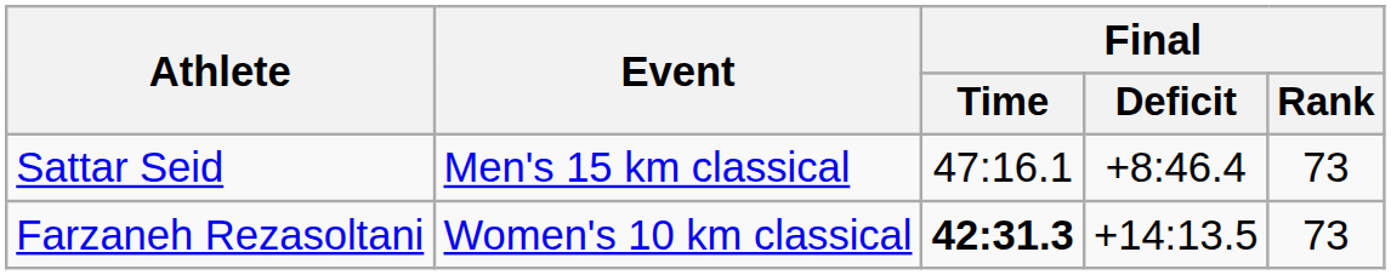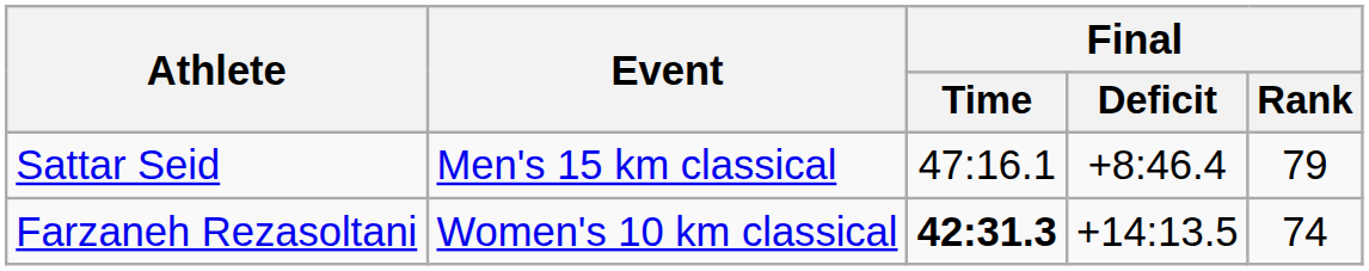Sattar Seid | Final / Rank: 73 -> 79
Farzaneh Rezasoltani | Final / Rank: 73 -> 74
